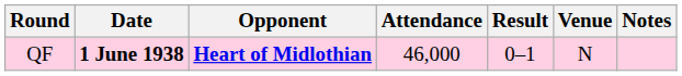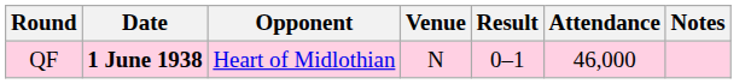columns swapped: Venue <-> Attendance
QF | Opponent: bold -> normal
